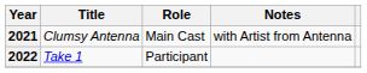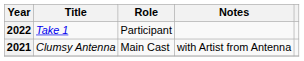rows swapped: 2021 <-> 2022
